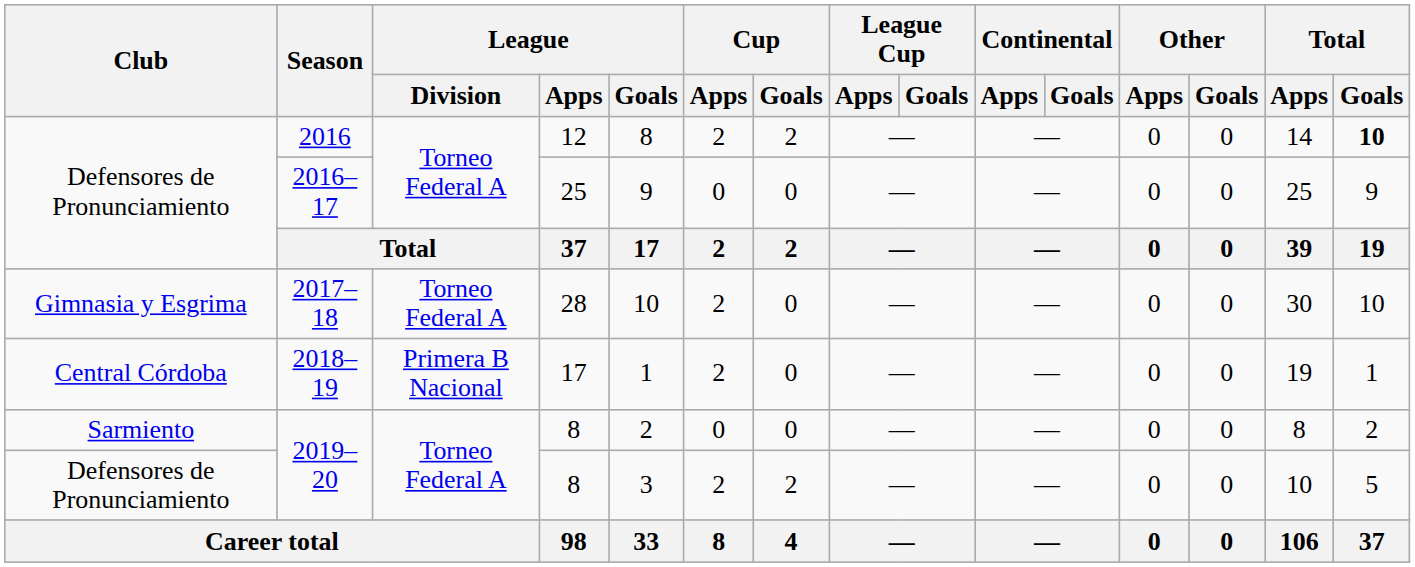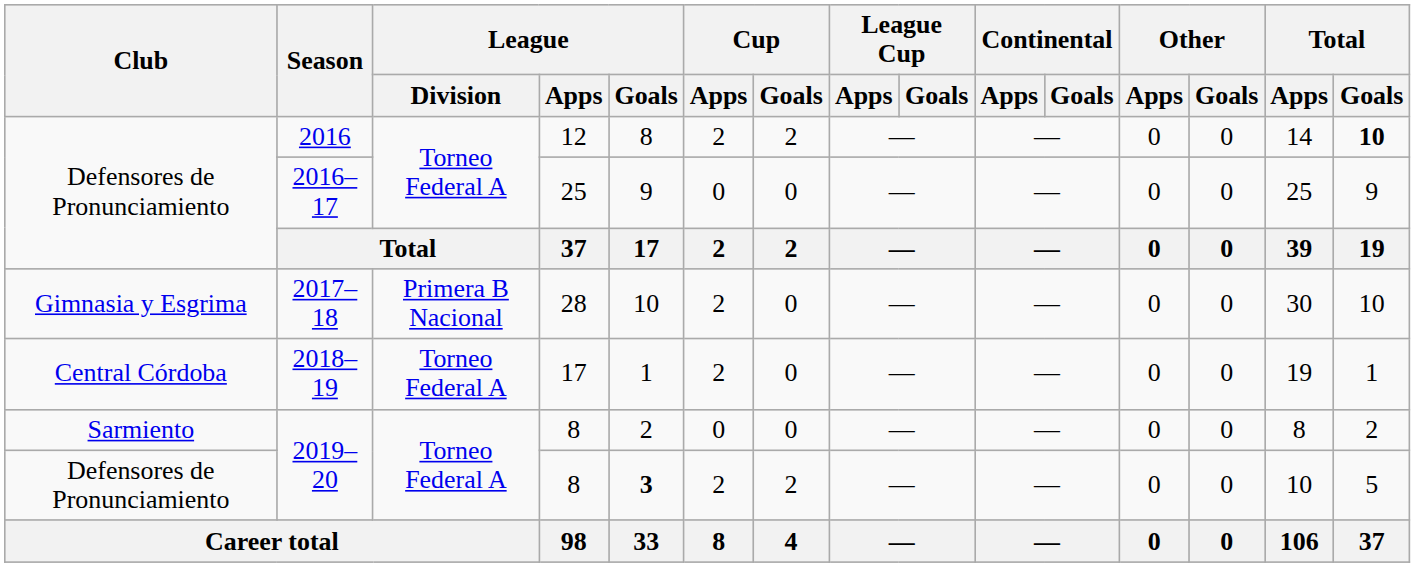2017–18 | League / Division: Torneo Federal A -> Primera B Nacional
2018–19 | League / Division: Primera B Nacional -> Torneo Federal A
Defensores de Pronunciamiento / 2019–20 | League / Goals: normal -> bold
